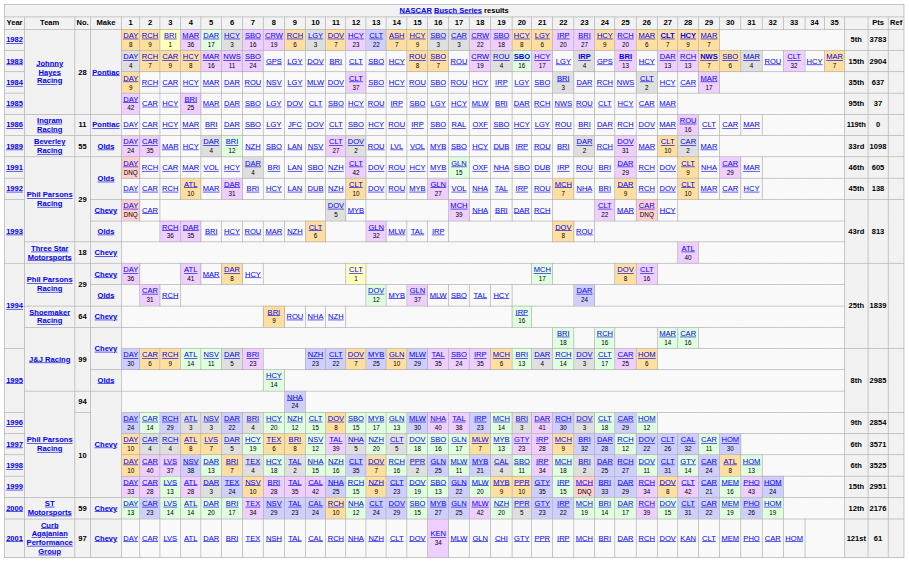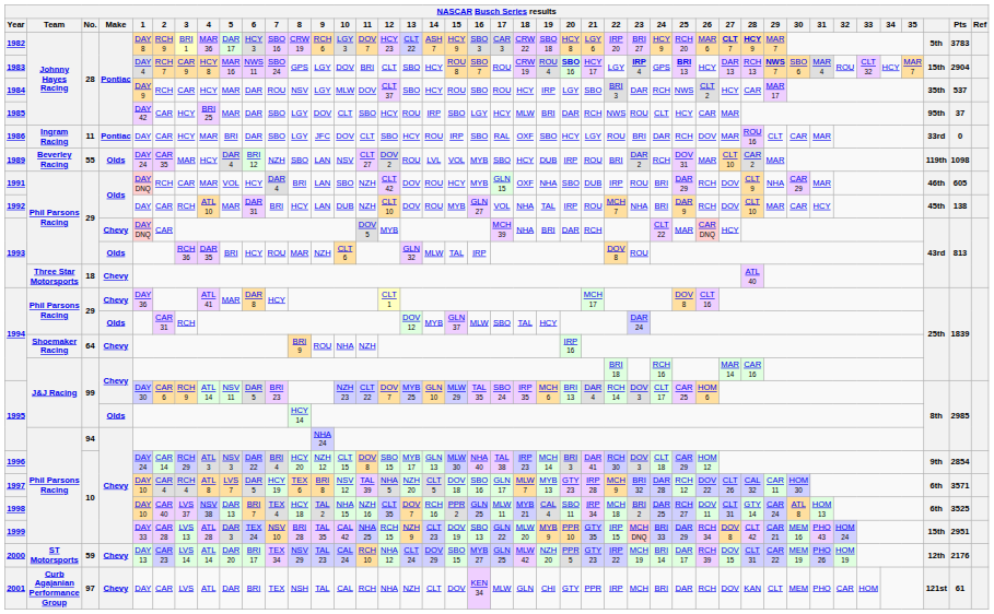1984 | Pts: 637 -> 537
1986 | column 40: 119th -> 33rd
1989 | column 40: 33rd -> 119th
